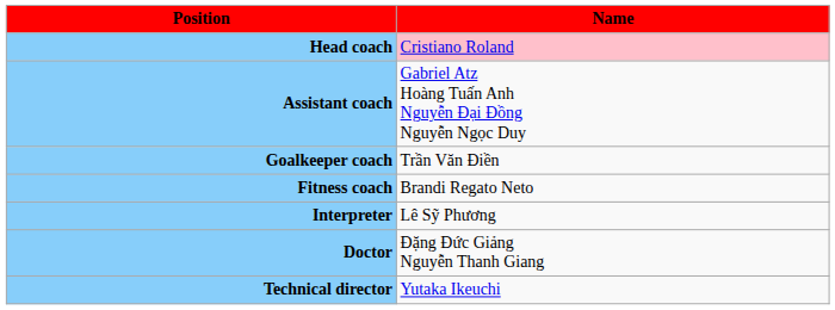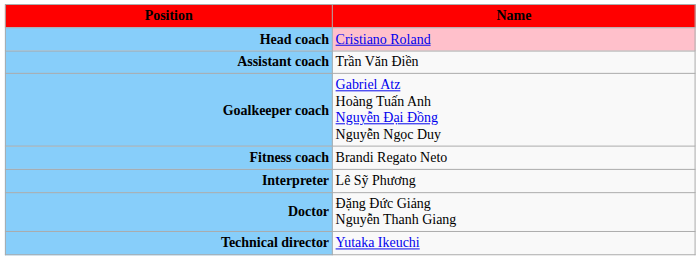Assistant coach | Name: Gabriel Atz Hoàng Tuấn Anh Nguyễn Đại Đồng Nguyễn Ngọc Duy -> Trần Văn Điền
Goalkeeper coach | Name: Trần Văn Điền -> Gabriel Atz Hoàng Tuấn Anh Nguyễn Đại Đồng Nguyễn Ngọc Duy
